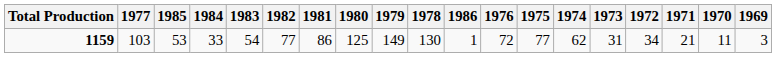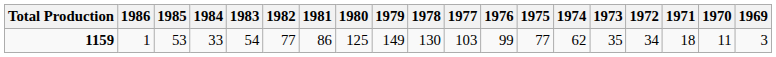columns swapped: 1986 <-> 1977
1159 | 1976: 72 -> 99
1159 | 1973: 31 -> 35
1159 | 1971: 21 -> 18
